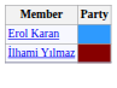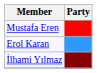+ row: Mustafa Eren
